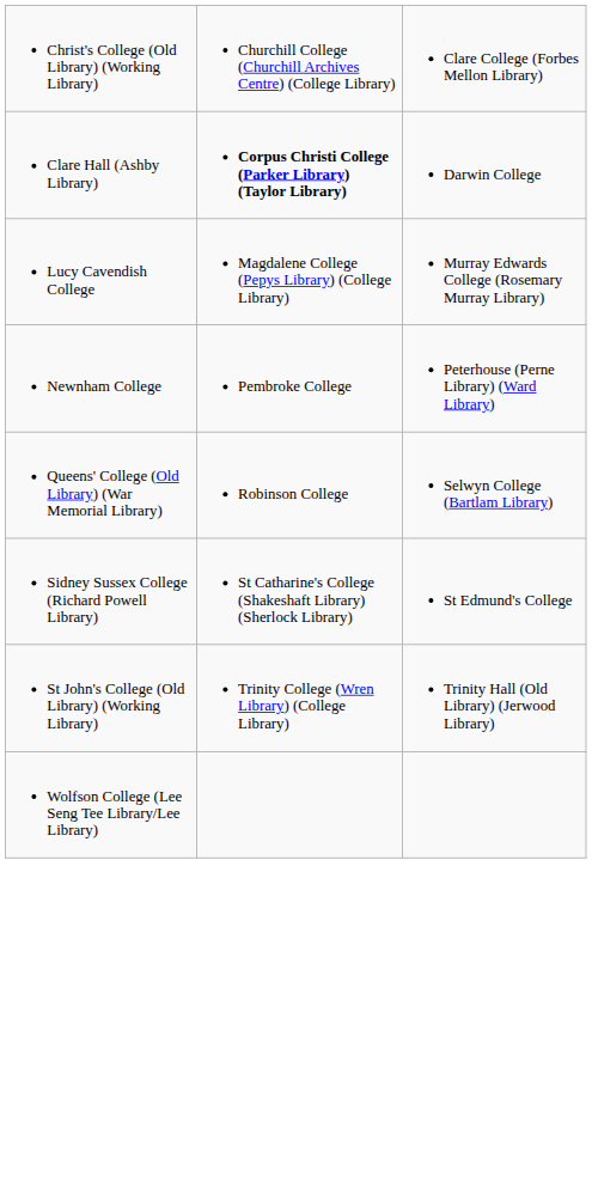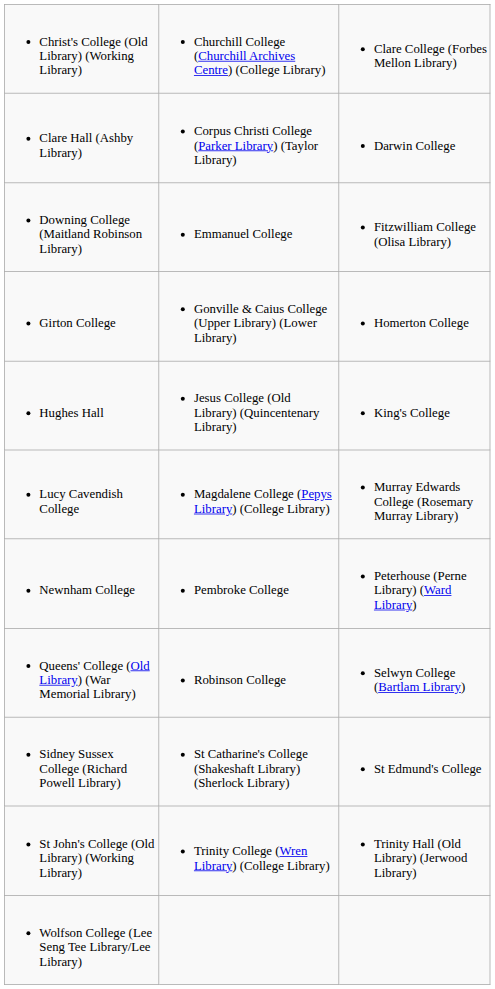Clare Hall (Ashby Library) | column 2: bold -> normal
+ row: Downing College (Maitland Robinson Library) | Emmanuel College | Fitzwilliam College (Olisa Library)
+ row: Girton College | Gonville & Caius College (Upper Library) (Lower Library) | Homerton College
+ row: Hughes Hall | Jesus College (Old Library) (Quincentenary Library) | King's College
